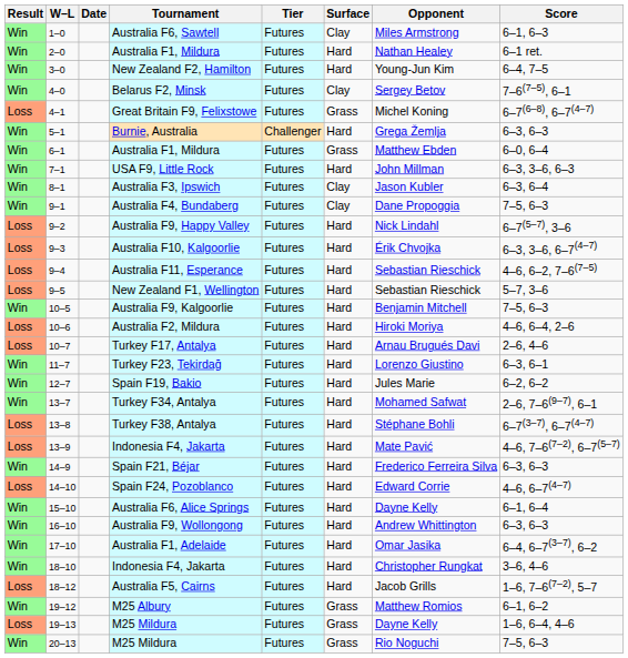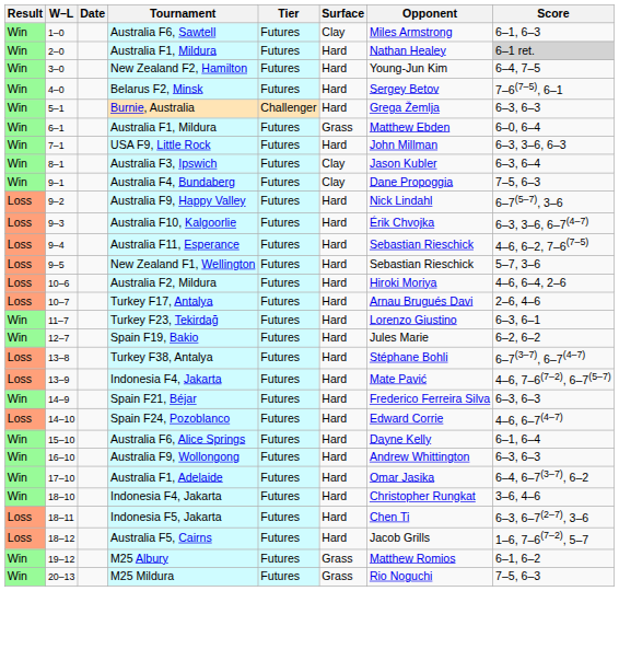2–0 / Australia F1, Mildura | Score: no background -> lightgrey background
Belarus F2, Minsk | Surface: Clay -> Hard
- row: Loss | 4–1 | Great Britain F9, Felixstowe | Futures | Grass | Michel Koning | 6–7(6–8), 6–7(4–7)
- row: Win | 10–5 | Australia F9, Kalgoorlie | Futures | Hard | Benjamin Mitchell | 7–5, 6–3
- row: Win | 13–7 | Turkey F34, Antalya | Futures | Hard | Mohamed Safwat | 2–6, 7–6(9–7), 6–1
+ row: Loss | 18–11 | Indonesia F5, Jakarta | Futures | Hard | Chen Ti | 6–3, 6–7(2–7), 3–6
- row: Loss | 19–13 | M25 Mildura | Futures | Grass | Dayne Kelly | 1–6, 6–4, 4–6
